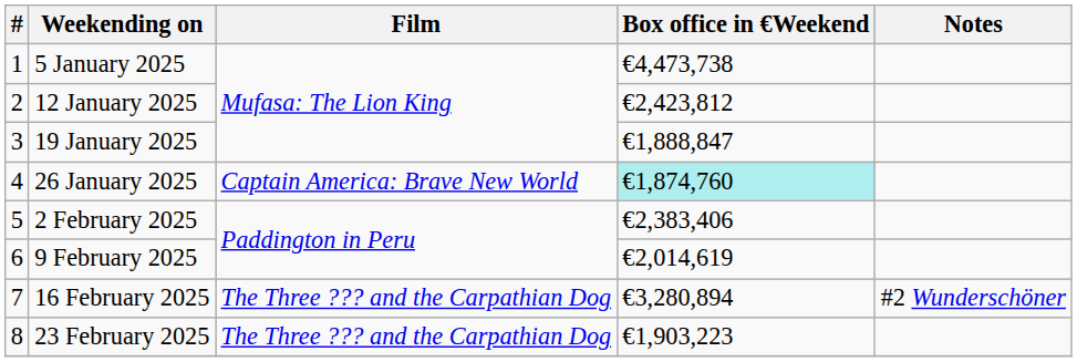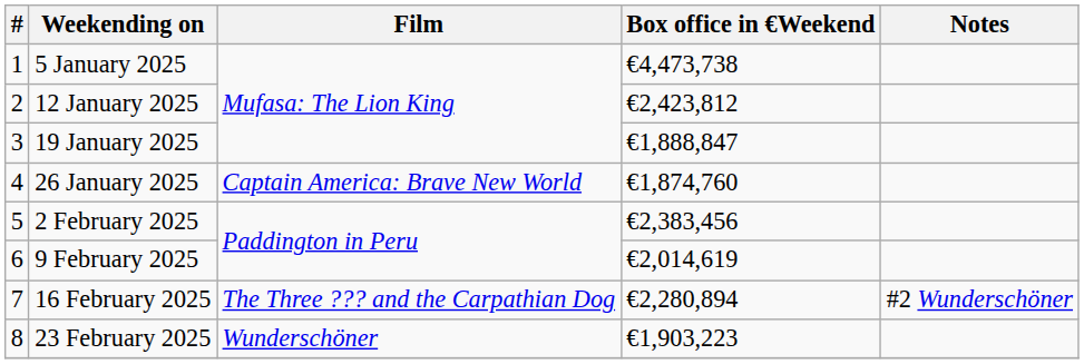26 January 2025 | Box office in €Weekend: paleturquoise background -> no background
2 February 2025 | Box office in €Weekend: €2,383,406 -> €2,383,456
16 February 2025 | Box office in €Weekend: €3,280,894 -> €2,280,894
23 February 2025 | Film: The Three ??? and the Carpathian Dog -> Wunderschöner
